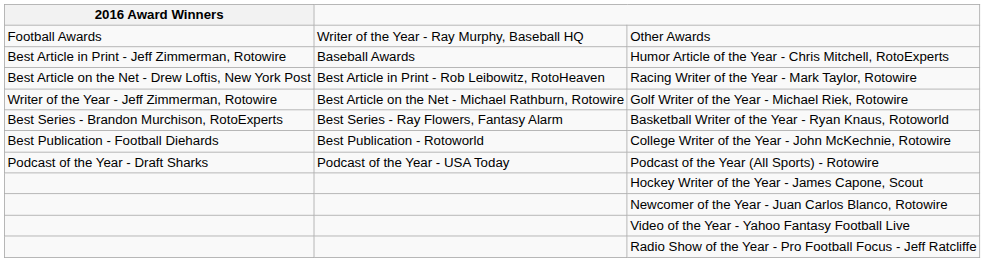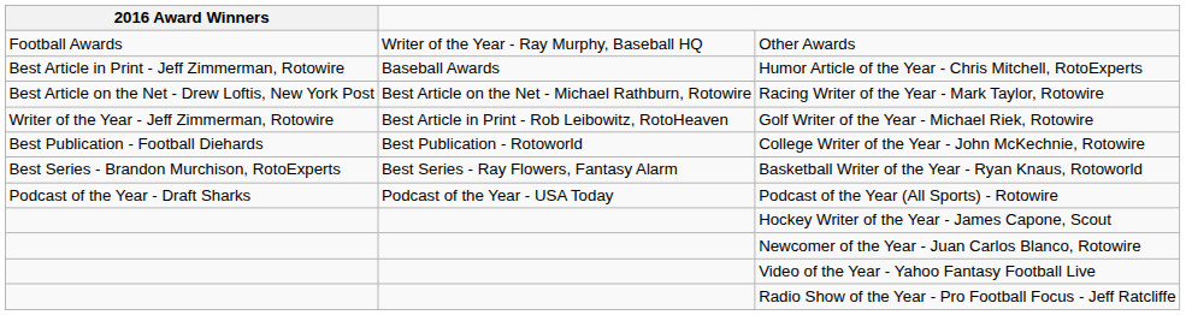Racing Writer of the Year - Mark Taylor, Rotowire | column 2: Best Article in Print - Rob Leibowitz, RotoHeaven -> Best Article on the Net - Michael Rathburn, Rotowire
Golf Writer of the Year - Michael Riek, Rotowire | column 2: Best Article on the Net - Michael Rathburn, Rotowire -> Best Article in Print - Rob Leibowitz, RotoHeaven
rows swapped: Basketball Writer of the Year - Ryan Knaus, Rotoworld <-> College Writer of the Year - John McKechnie, Rotowire
